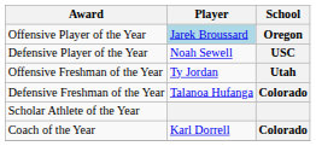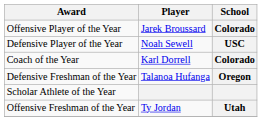Offensive Player of the Year | Player: lightblue background -> no background
Offensive Player of the Year | School: Oregon -> Colorado
rows swapped: Offensive Freshman of the Year <-> Coach of the Year
Defensive Freshman of the Year | School: Colorado -> Oregon
